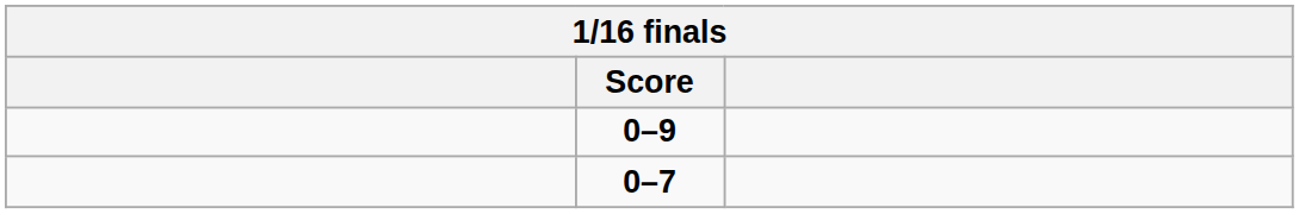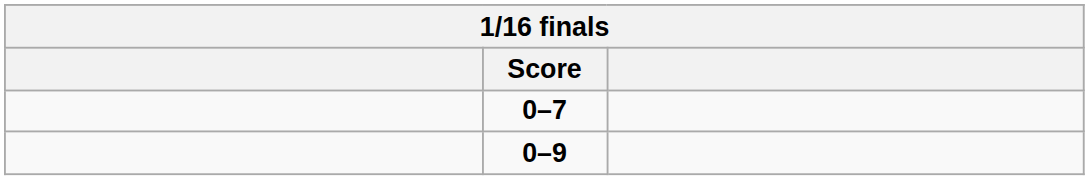rows swapped: 0–9 <-> 0–7
